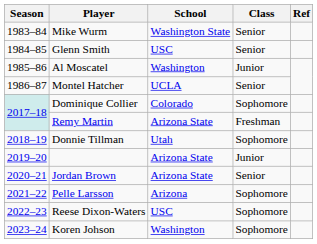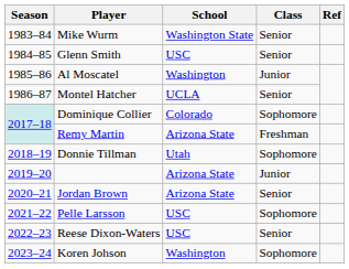Pelle Larsson | School: Arizona -> USC
Reese Dixon-Waters | Class: Sophomore -> Senior
